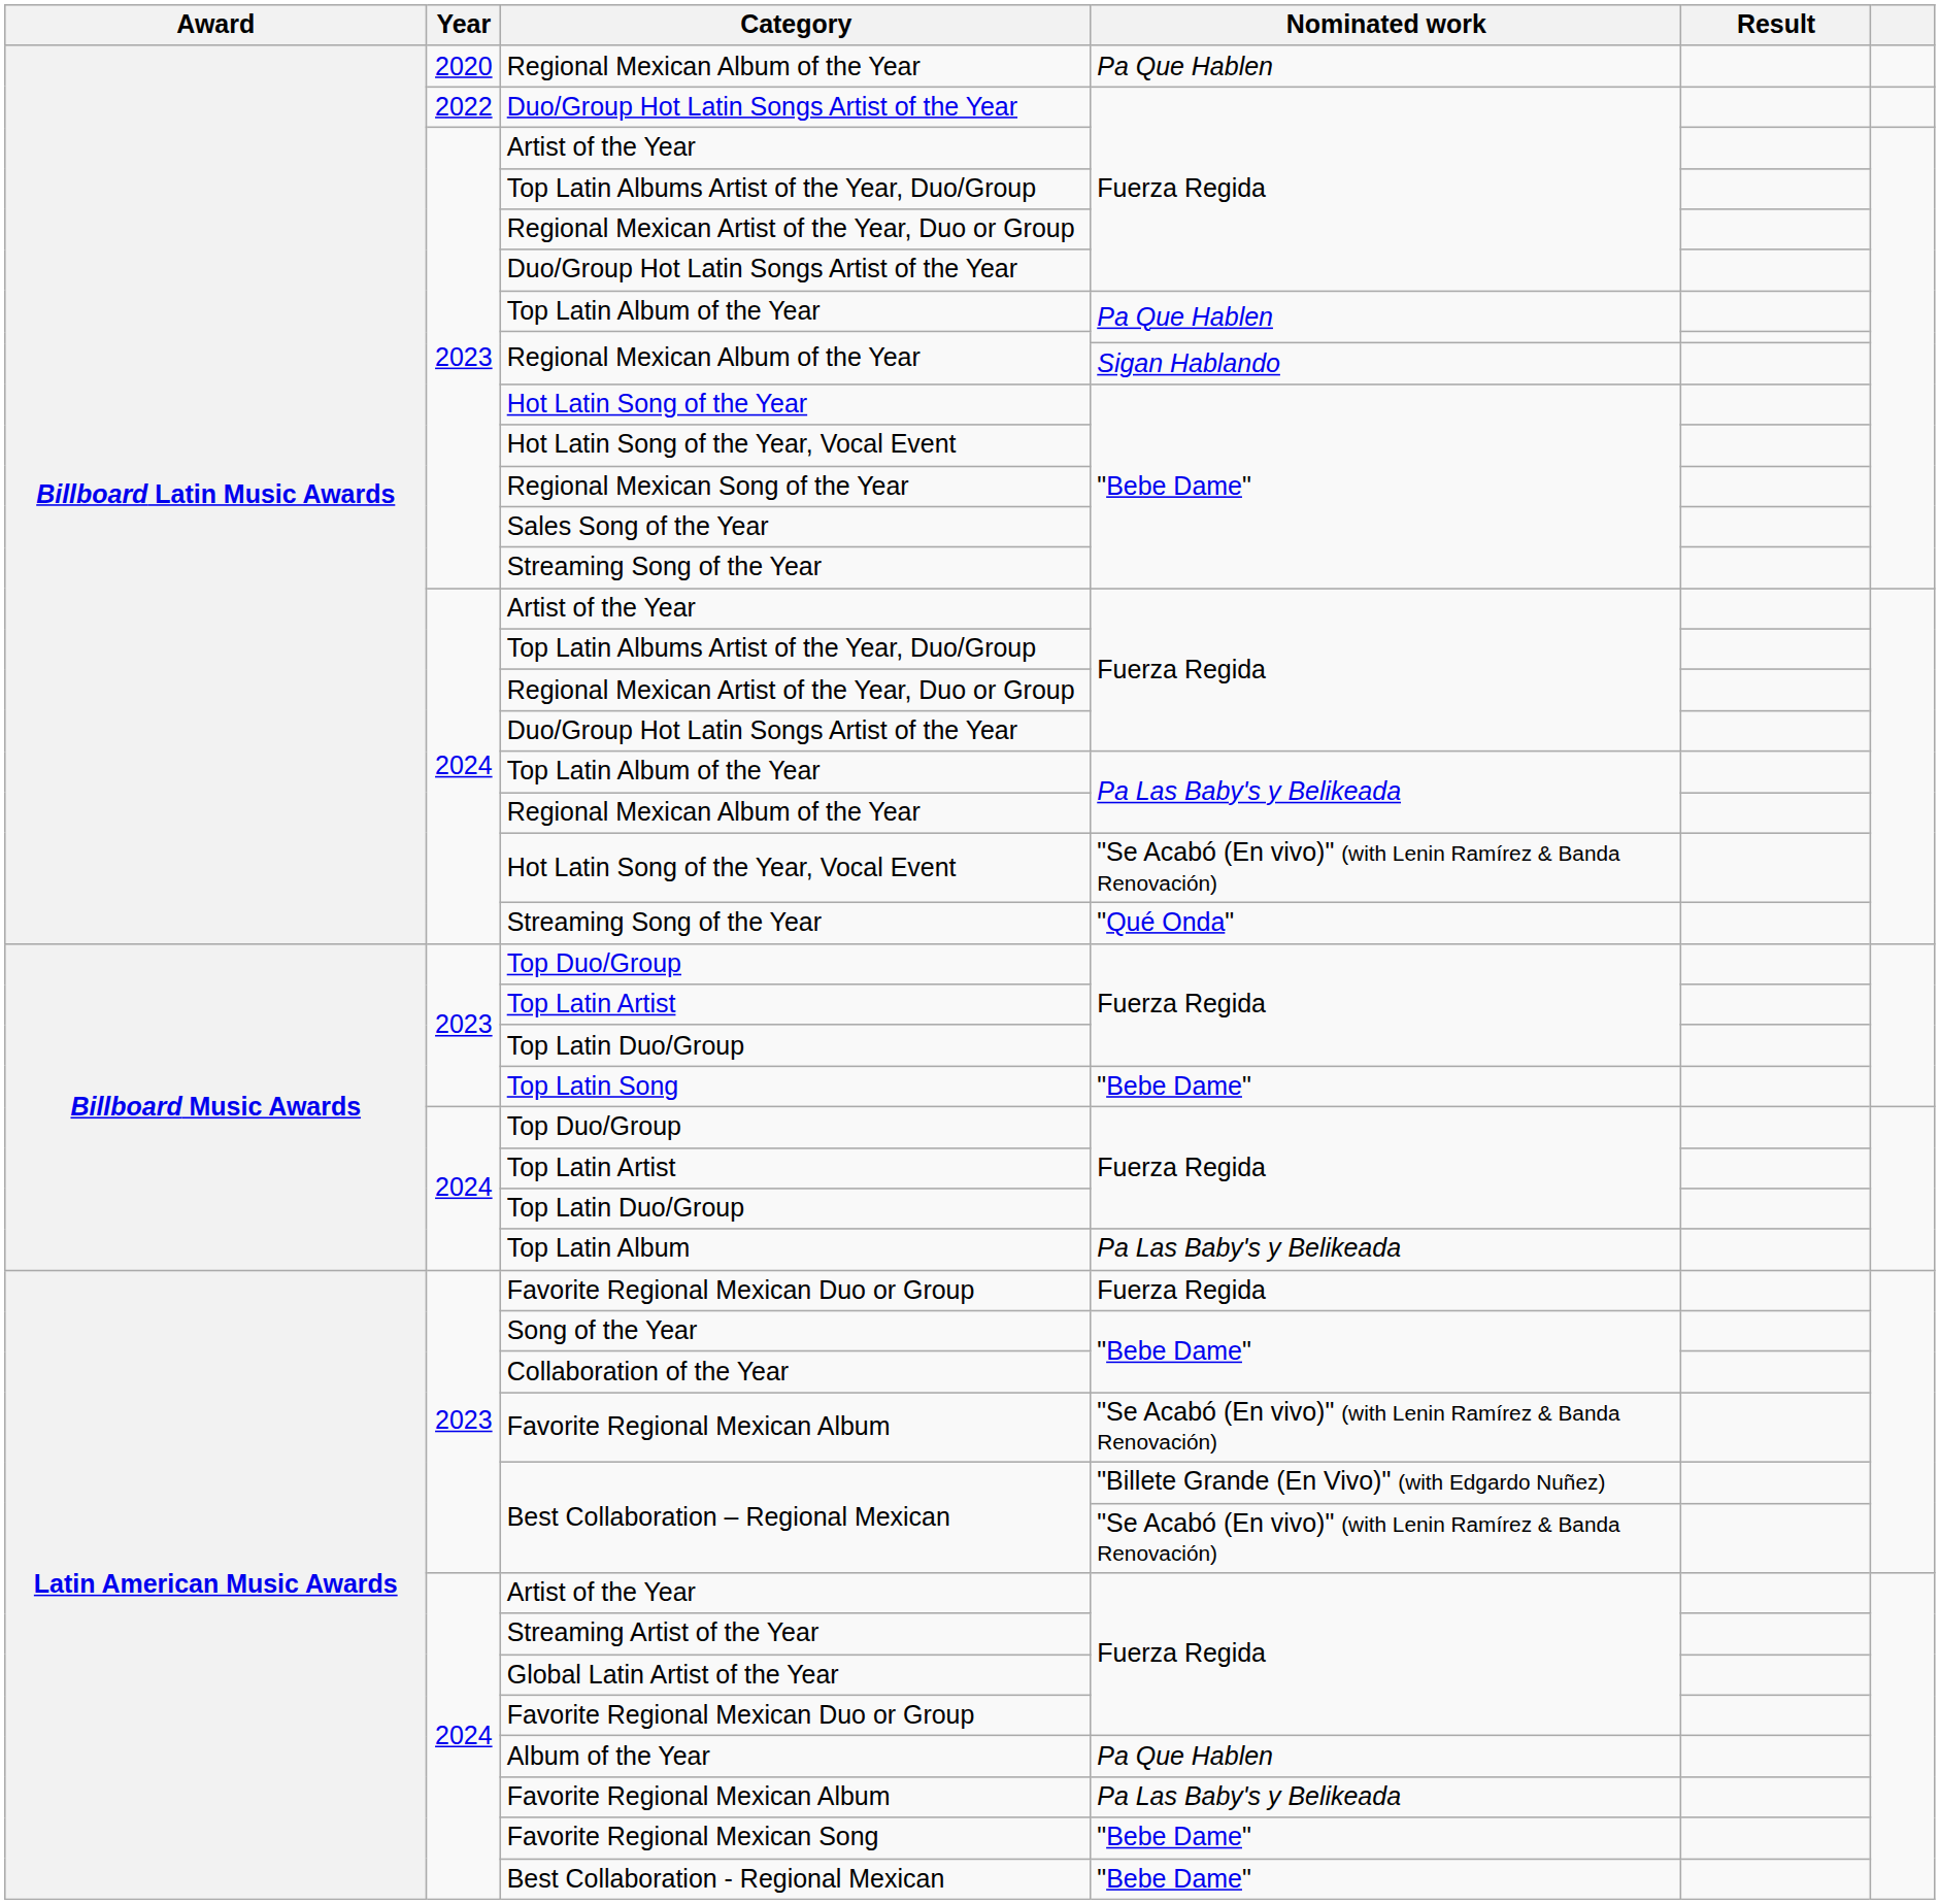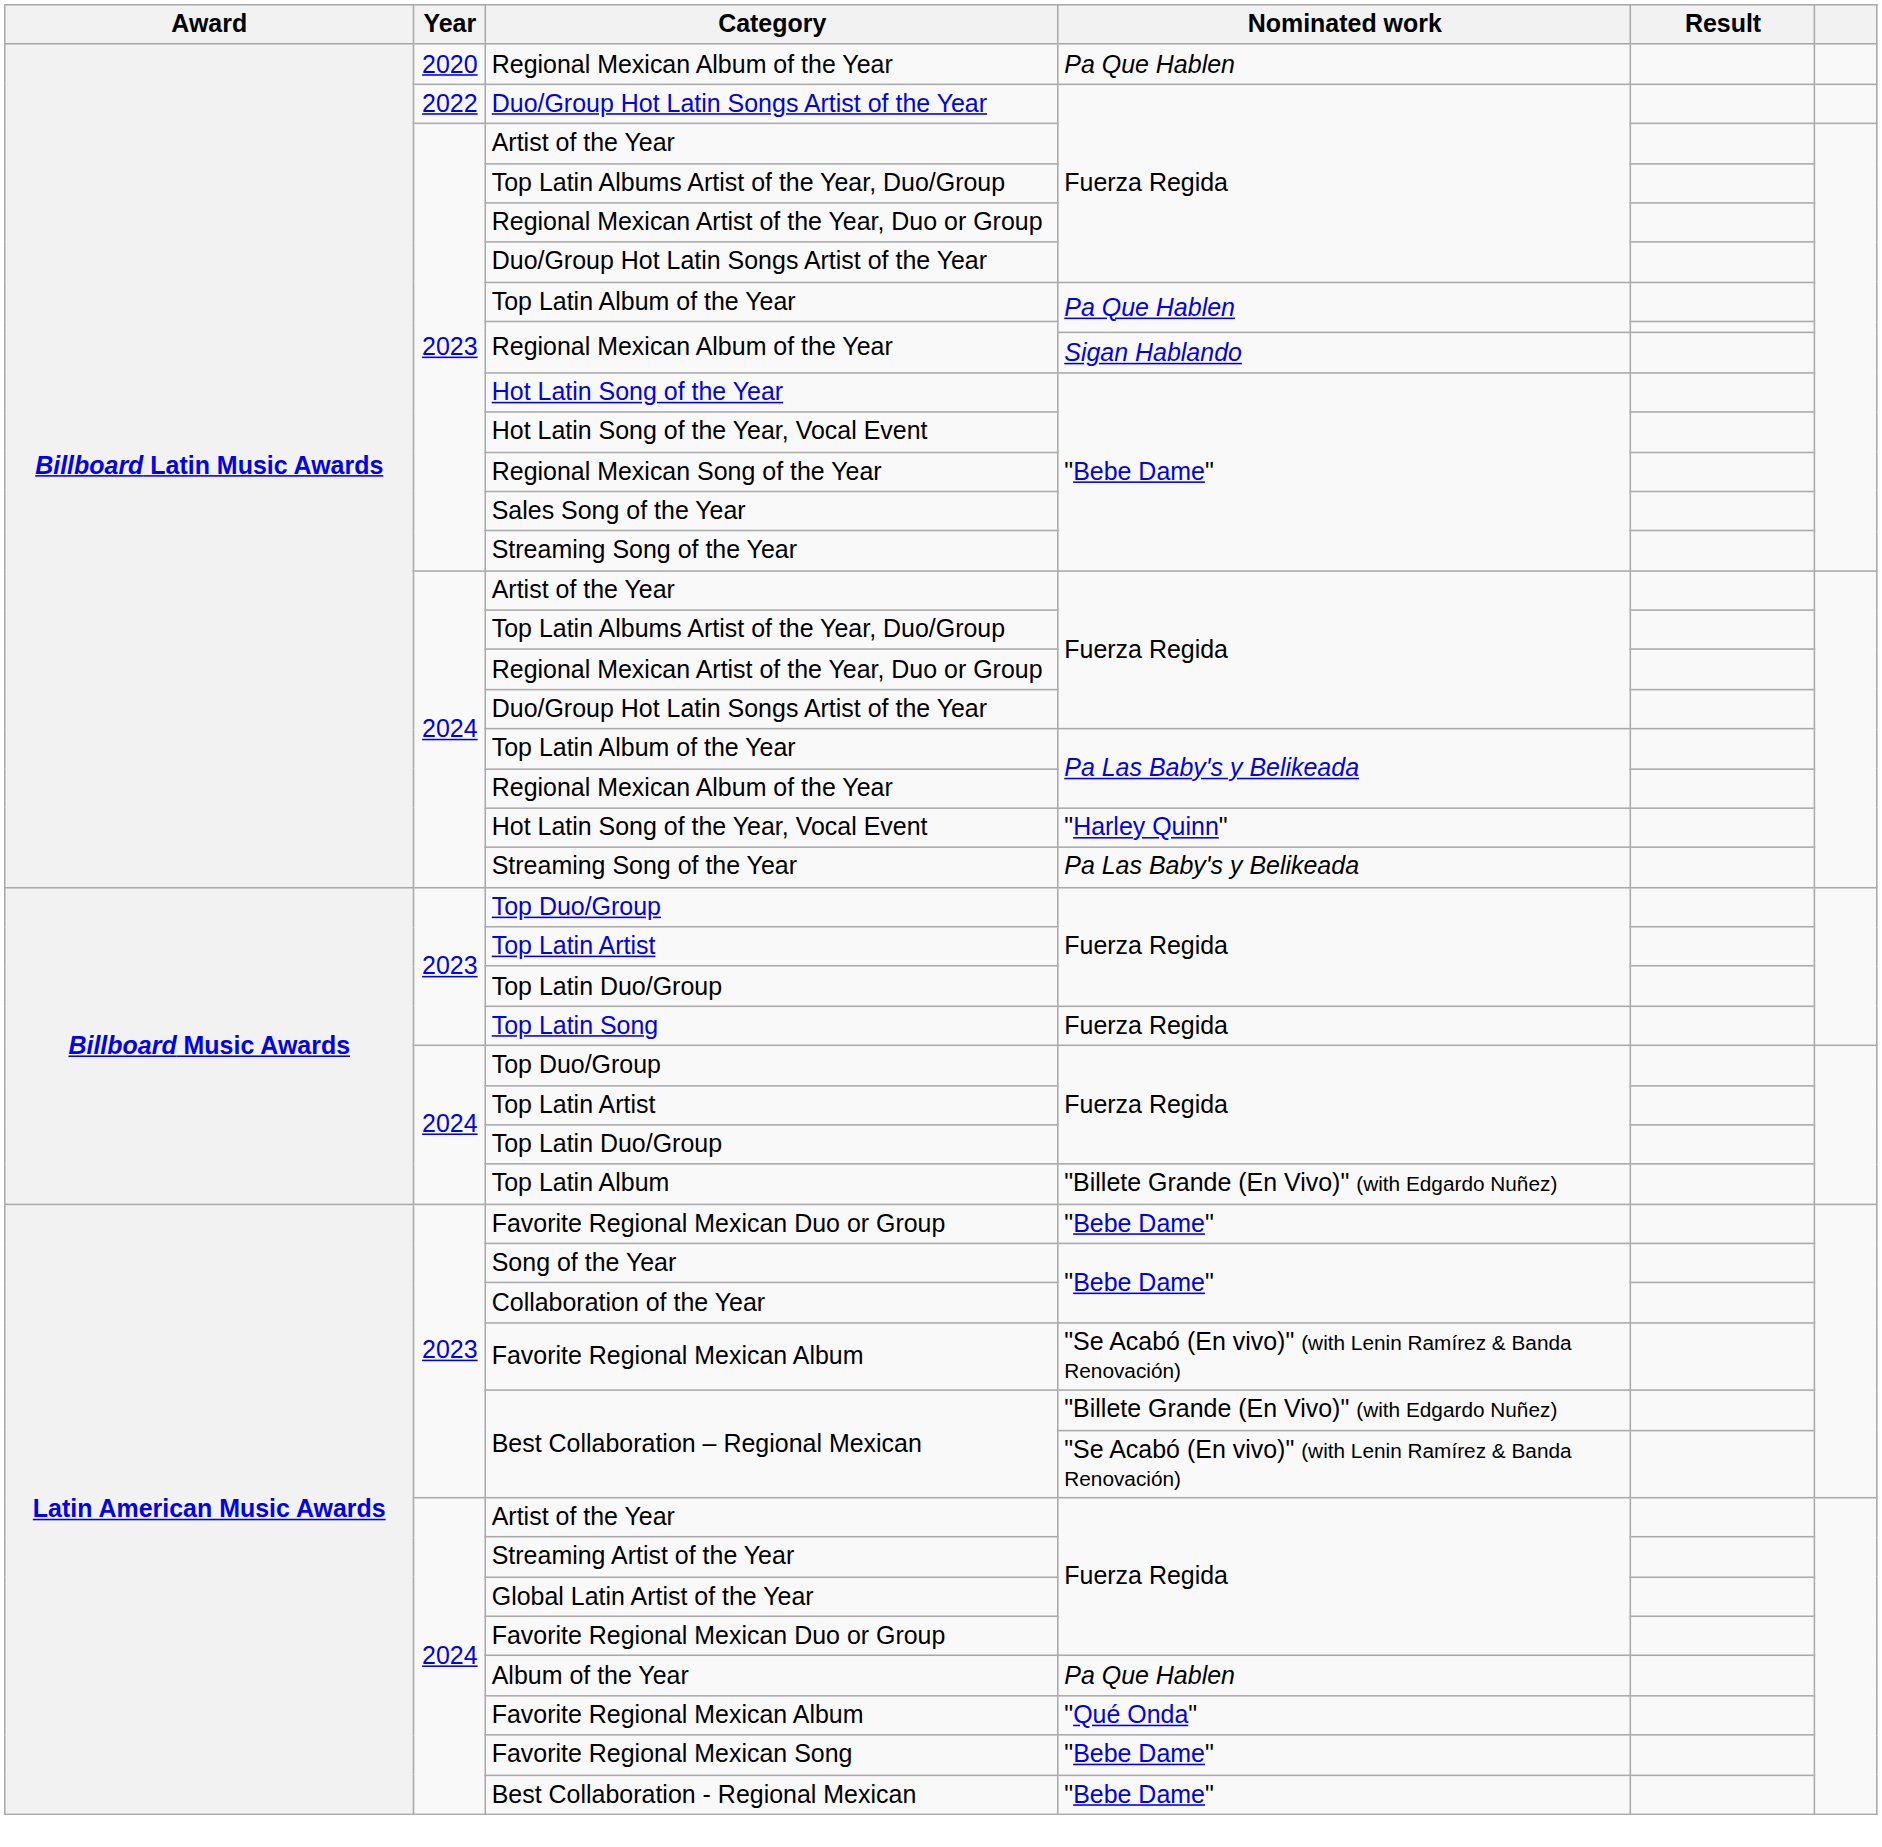2024 / Hot Latin Song of the Year, Vocal Event | Nominated work: "Se Acabó (En vivo)" (with Lenin Ramírez & Banda Renovación) -> "Harley Quinn"
2024 / Streaming Song of the Year | Nominated work: "Qué Onda" -> Pa Las Baby's y Belikeada
Top Latin Song | Nominated work: "Bebe Dame" -> Fuerza Regida
Top Latin Album | Nominated work: Pa Las Baby's y Belikeada -> "Billete Grande (En Vivo)" (with Edgardo Nuñez)
2023 / Favorite Regional Mexican Duo or Group | Nominated work: Fuerza Regida -> "Bebe Dame"
2024 / Favorite Regional Mexican Album | Nominated work: Pa Las Baby's y Belikeada -> "Qué Onda"
